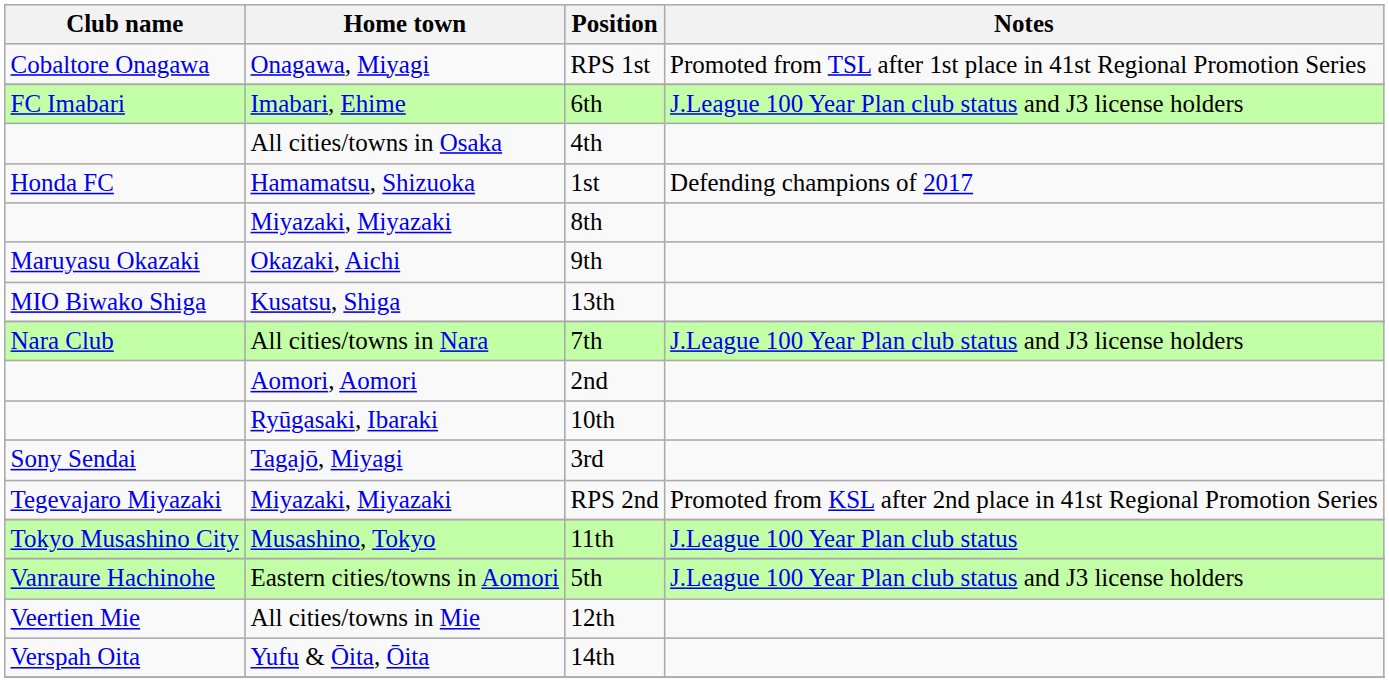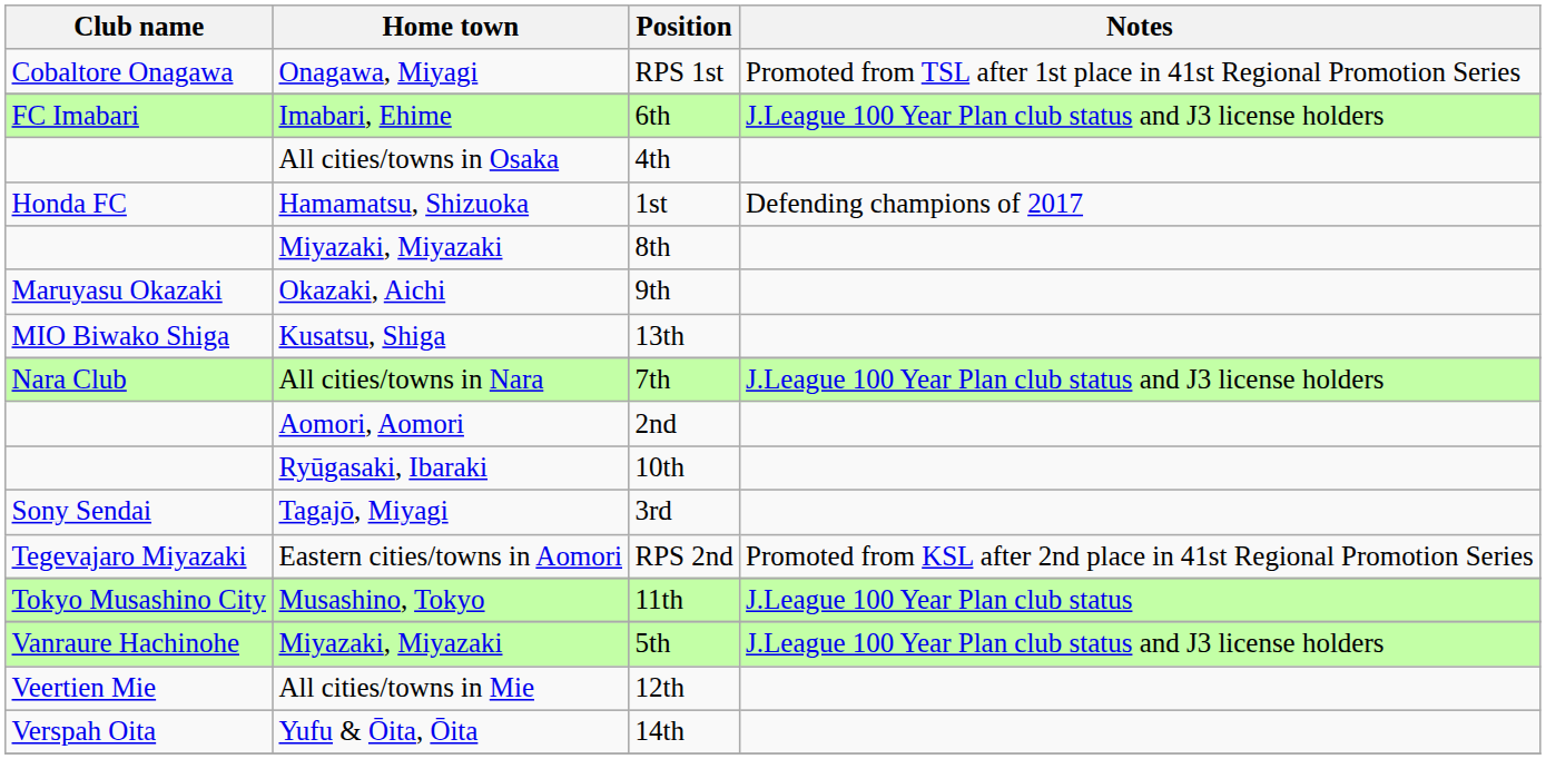RPS 2nd | Home town: Miyazaki, Miyazaki -> Eastern cities/towns in Aomori
5th | Home town: Eastern cities/towns in Aomori -> Miyazaki, Miyazaki
